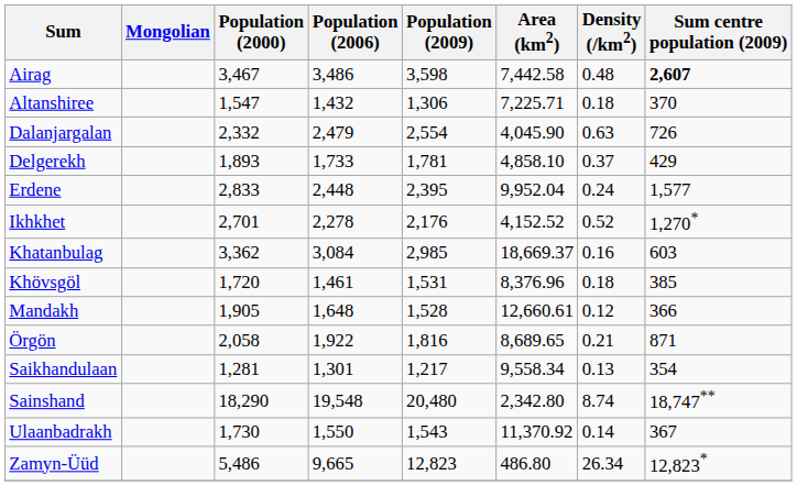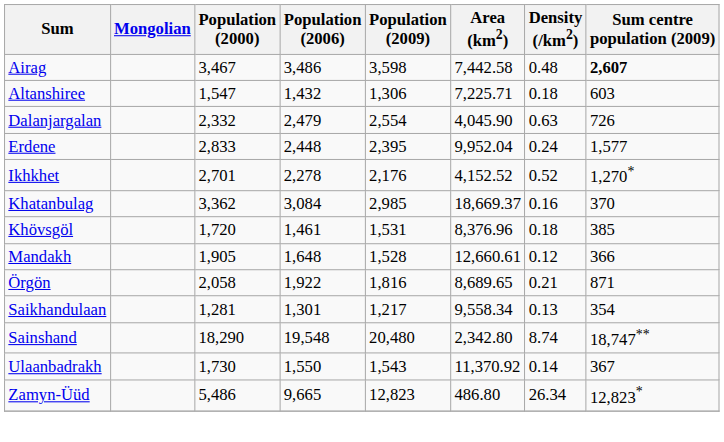Altanshiree | Sum centre population (2009): 370 -> 603
- row: Delgerekh | 1,893 | 1,733 | 1,781 | 4,858.10 | 0.37 | 429
Khatanbulag | Sum centre population (2009): 603 -> 370
